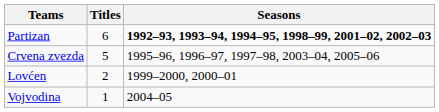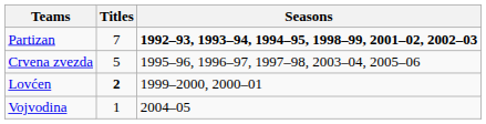Partizan | Titles: 6 -> 7
Lovćen | Titles: normal -> bold
